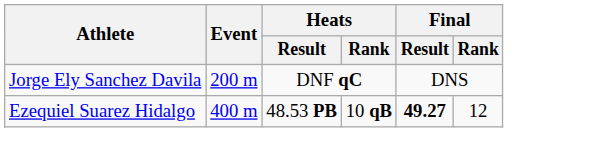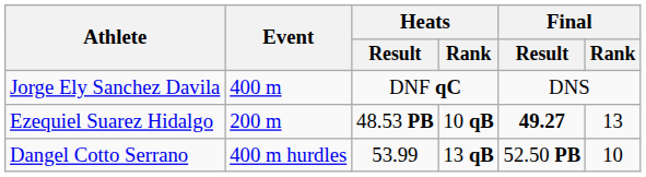Jorge Ely Sanchez Davila | Event: 200 m -> 400 m
Ezequiel Suarez Hidalgo | Event: 400 m -> 200 m
Ezequiel Suarez Hidalgo | Final / Rank: 12 -> 13
+ row: Dangel Cotto Serrano | 400 m hurdles | 53.99 | 13 qB | 52.50 PB | 10
